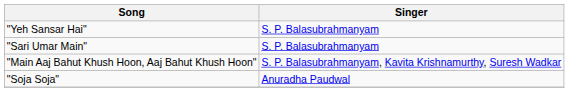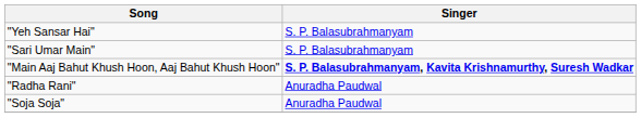"Main Aaj Bahut Khush Hoon, Aaj Bahut Khush Hoon" | Singer: normal -> bold
+ row: "Radha Rani" | Anuradha Paudwal
